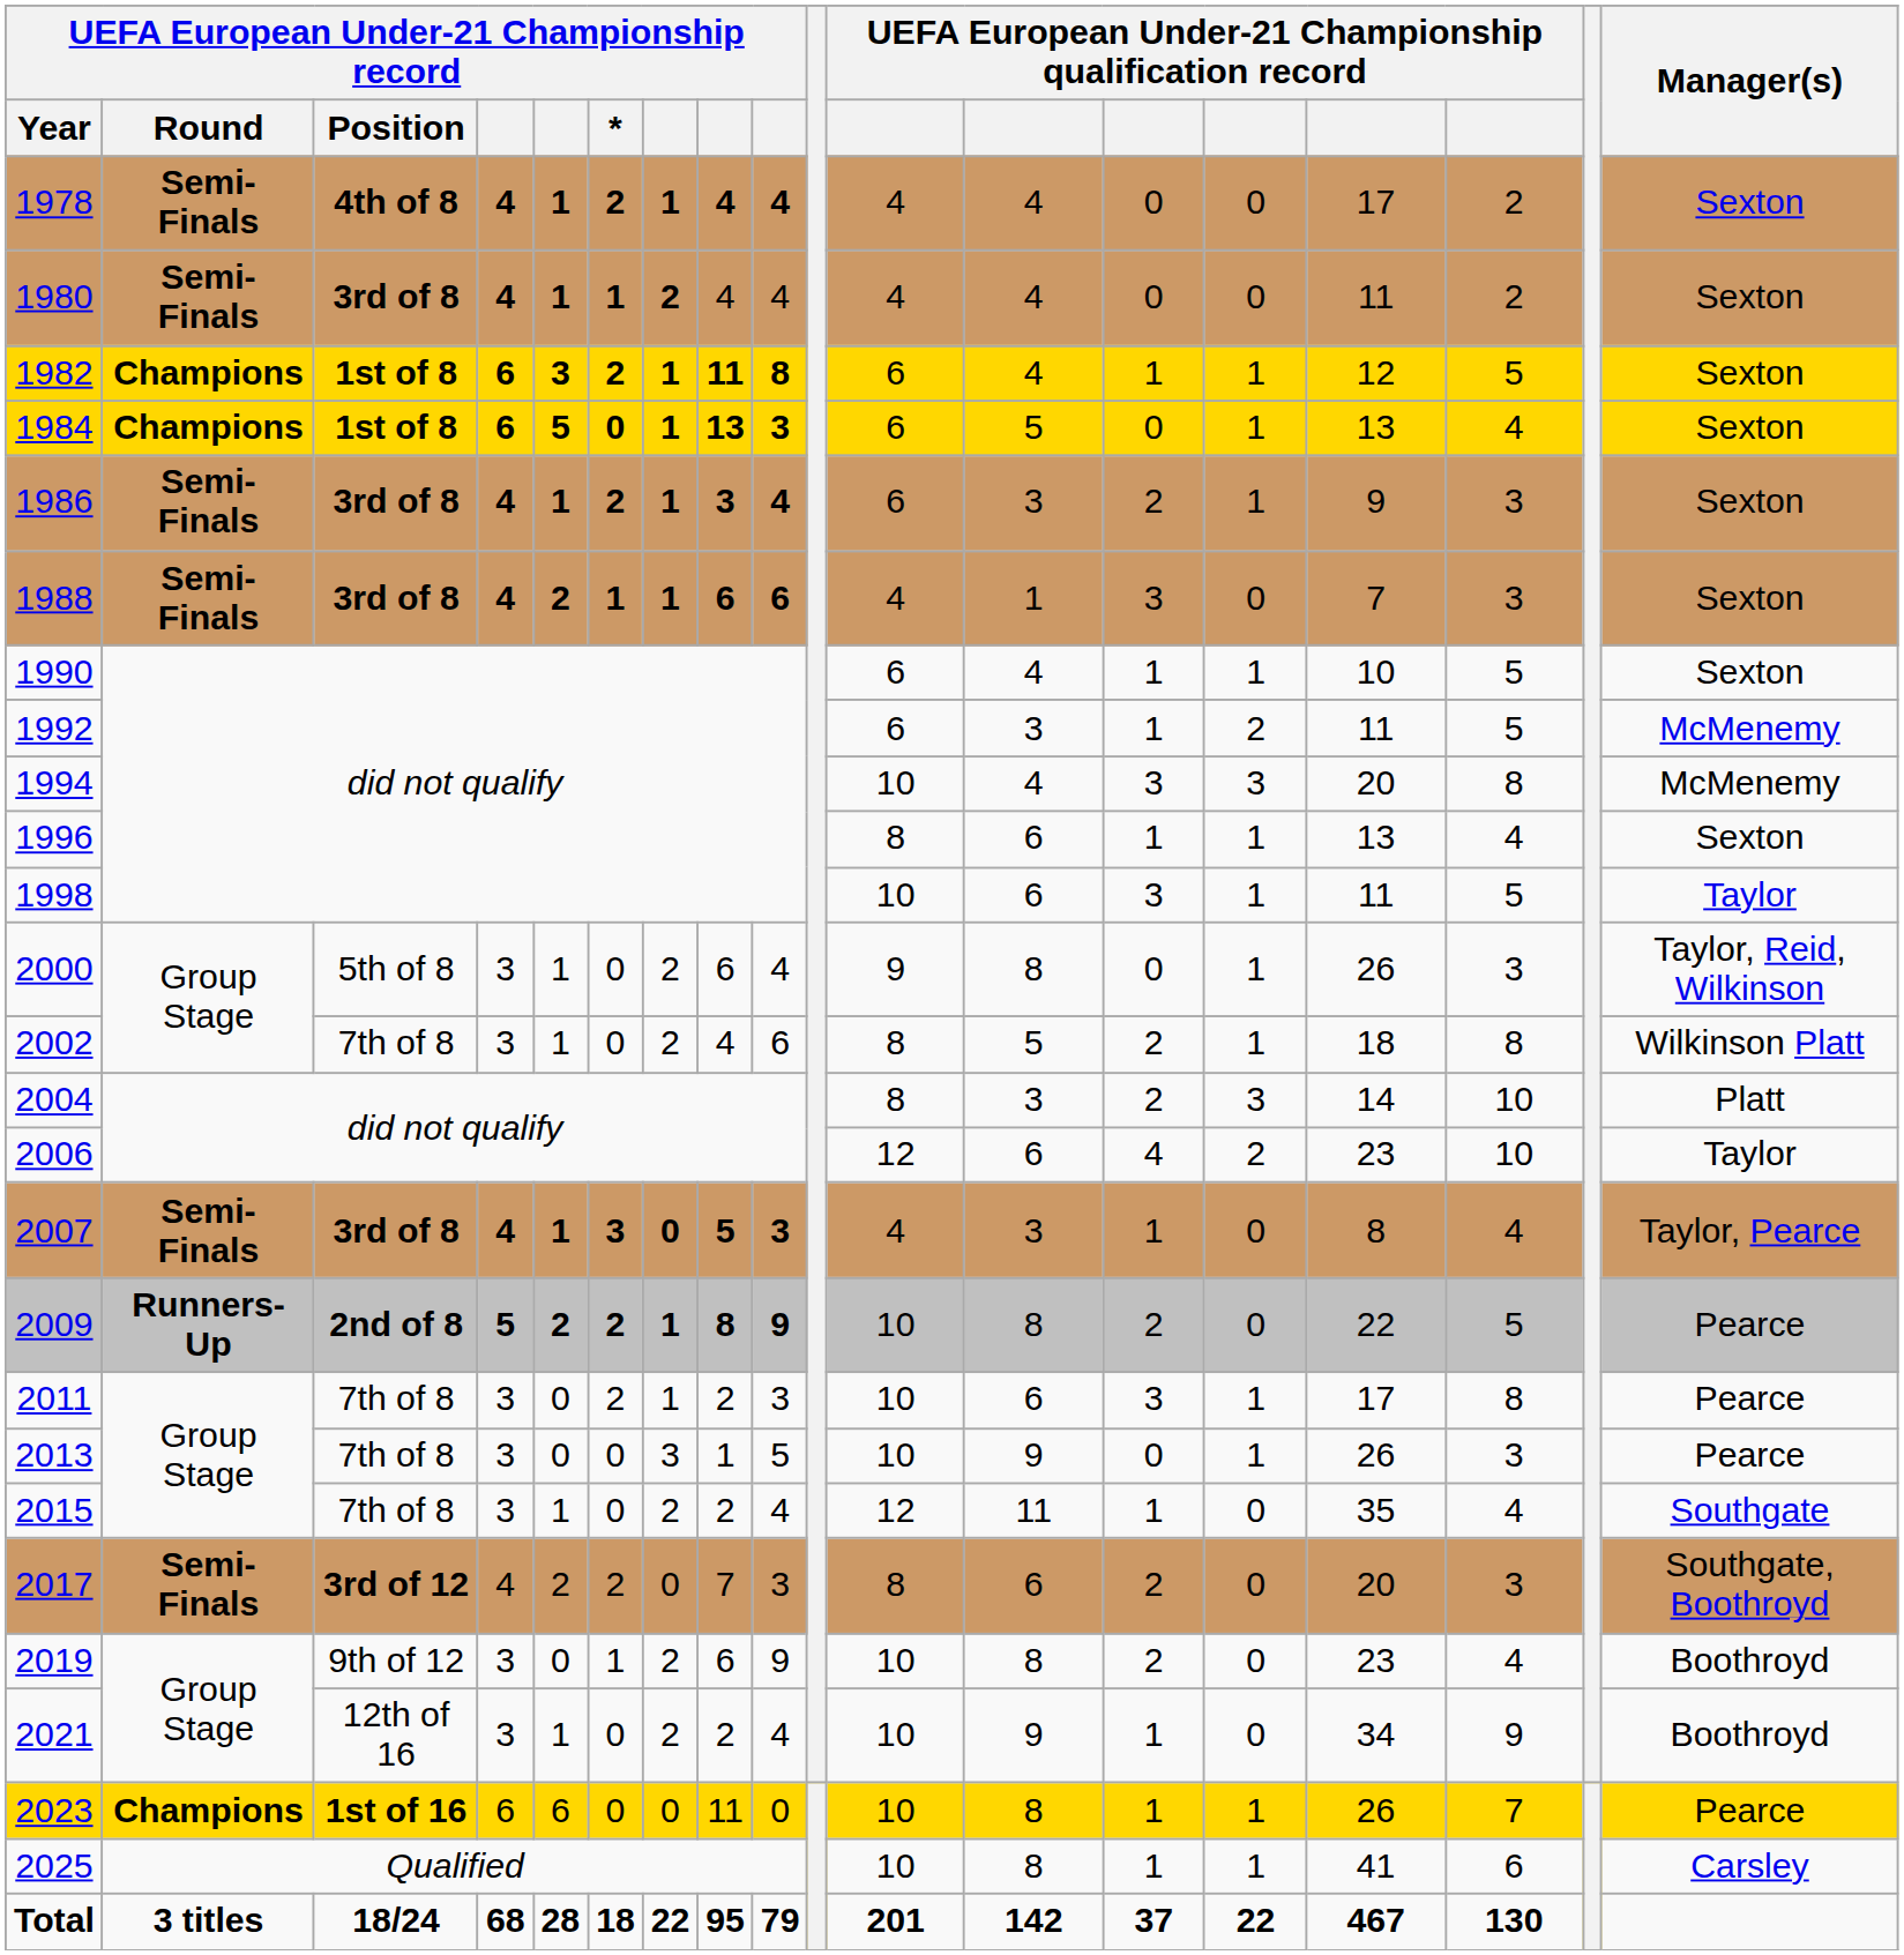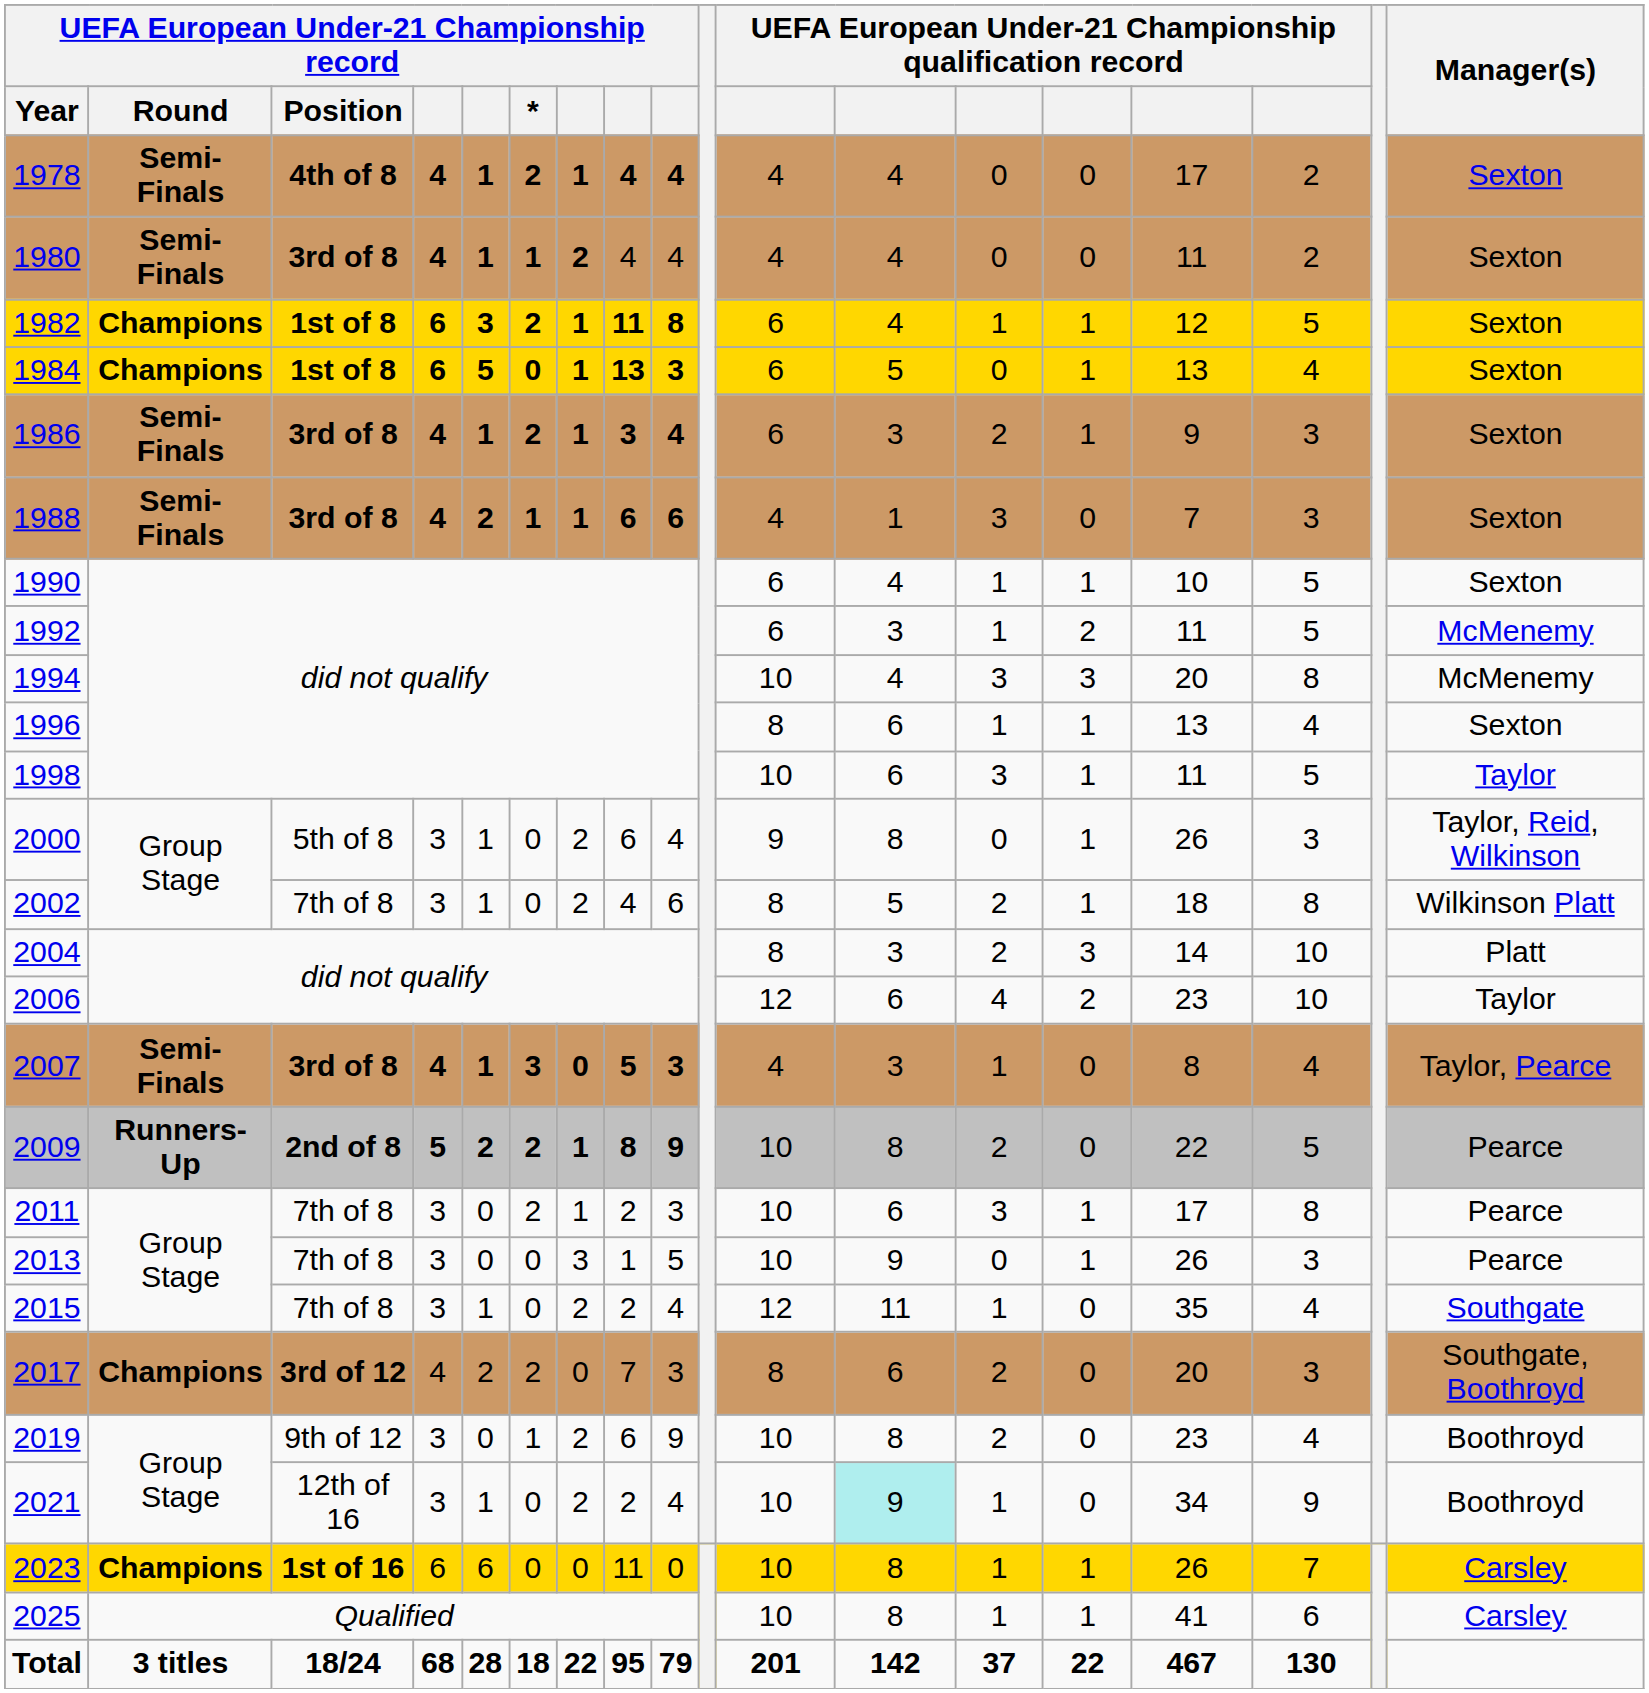2017 | UEFA European Under-21 Championship record / Round: Semi-Finals -> Champions
2021 | column 12: no background -> paleturquoise background
2023 | Manager(s): Pearce -> Carsley
